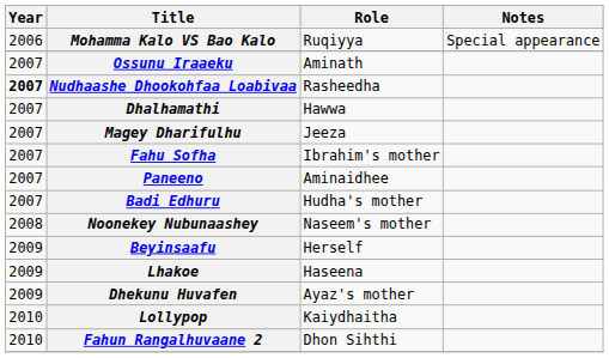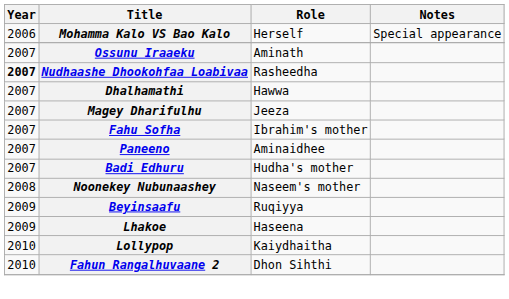Mohamma Kalo VS Bao Kalo | Role: Ruqiyya -> Herself
Beyinsaafu | Role: Herself -> Ruqiyya
- row: 2009 | Dhekunu Huvafen | Ayaz's mother
